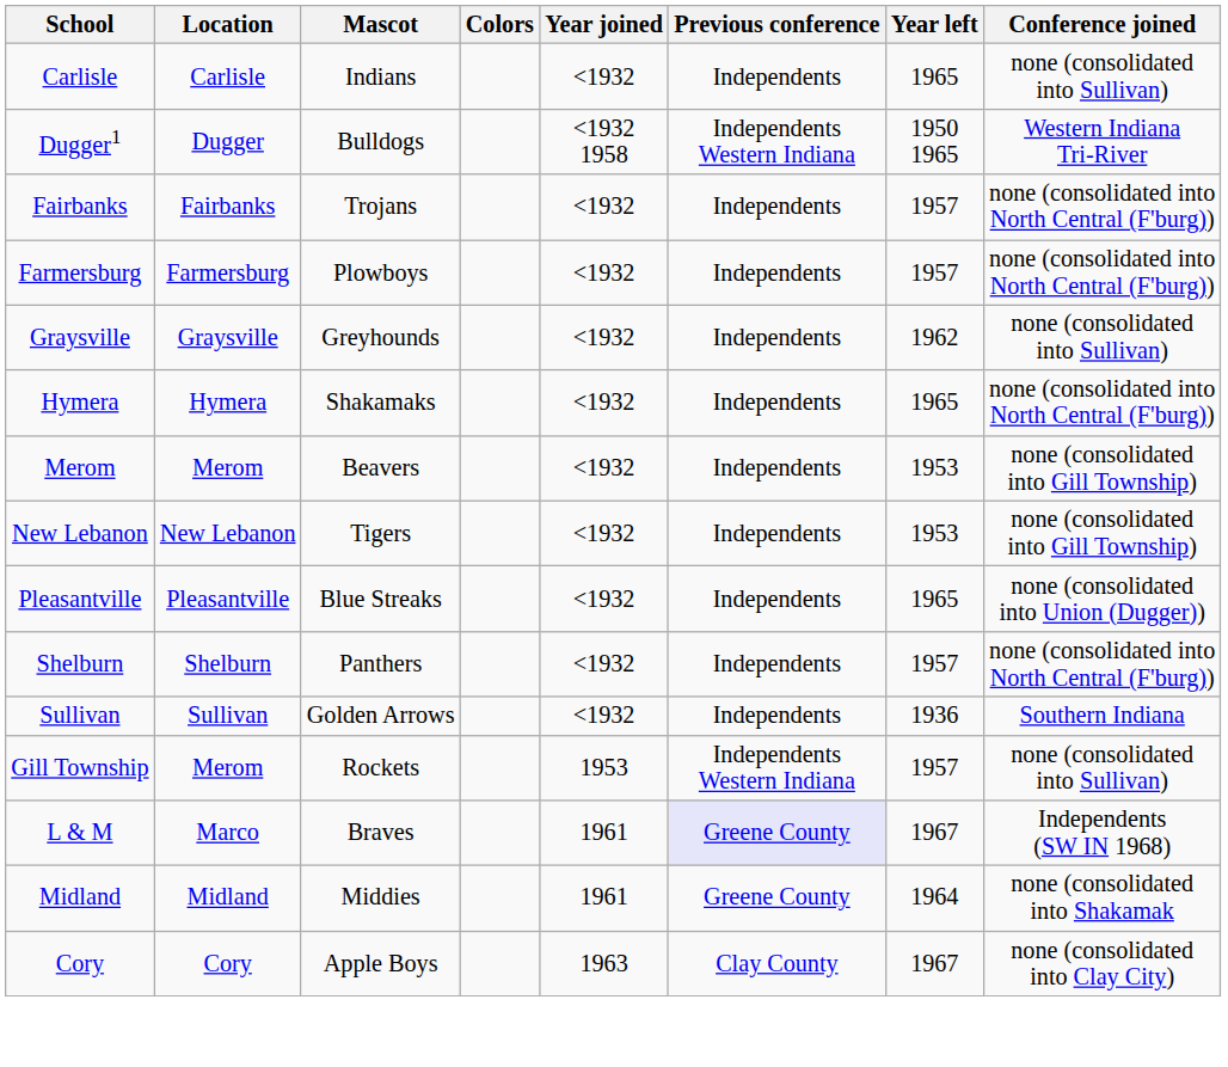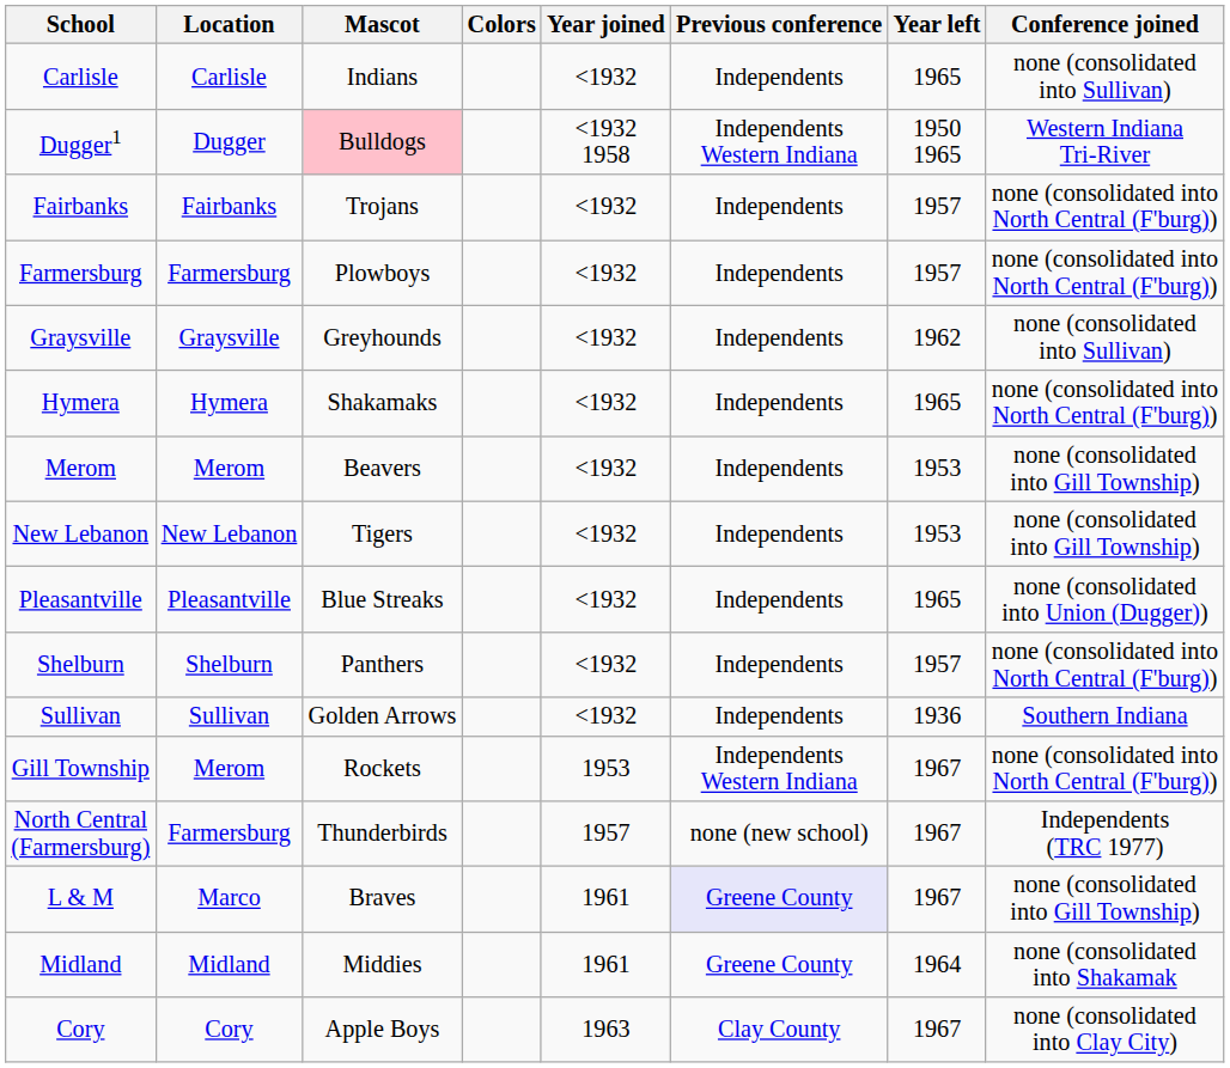Dugger1 | Mascot: no background -> pink background
Gill Township | Year left: 1957 -> 1967
Gill Township | Conference joined: none (consolidated into Sullivan) -> none (consolidated into North Central (F'burg))
+ row: North Central (Farmersburg) | Farmersburg | Thunderbirds | 1957 | none (new school) | 1967 | Independents (TRC 1977)
L & M | Conference joined: Independents (SW IN 1968) -> none (consolidated into Gill Township)
